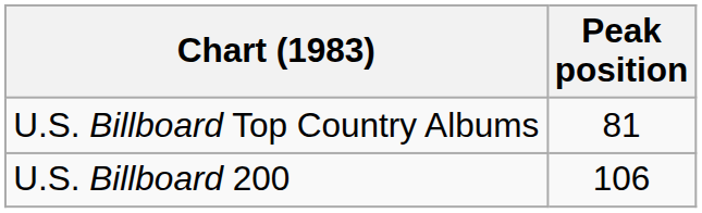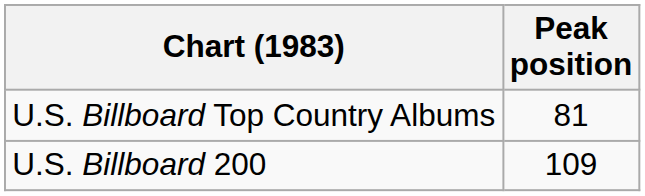U.S. Billboard 200 | Peak position: 106 -> 109
